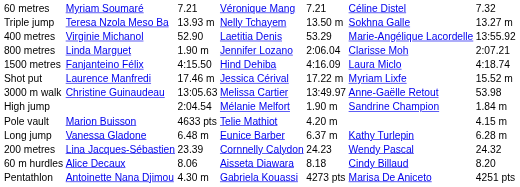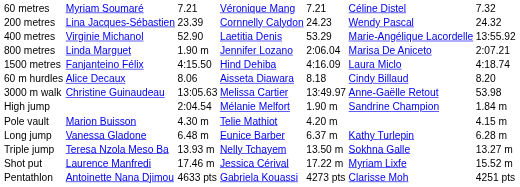rows swapped: 200 metres <-> Triple jump
800 metres | column 6: Clarisse Moh -> Marisa De Aniceto
rows swapped: 60 m hurdles <-> Shot put
Pole vault | column 3: 4633 pts -> 4.30 m
Pentathlon | column 3: 4.30 m -> 4633 pts
Pentathlon | column 6: Marisa De Aniceto -> Clarisse Moh
